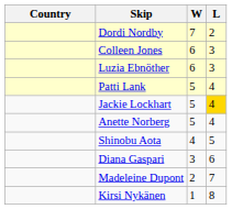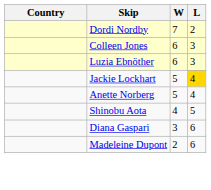- row: Patti Lank | 5 | 4
Madeleine Dupont | L: 7 -> 6
- row: Kirsi Nykänen | 1 | 8
